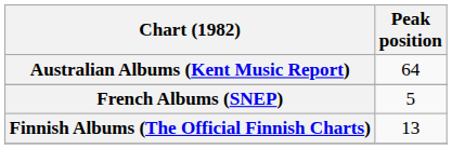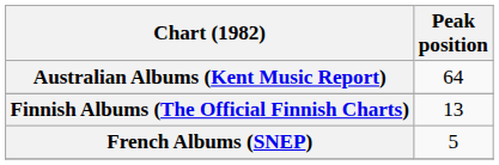rows swapped: Finnish Albums (The Official Finnish Charts) <-> French Albums (SNEP)
